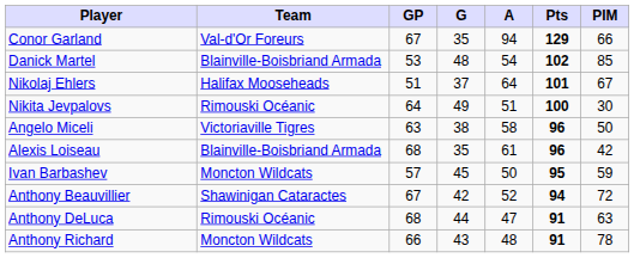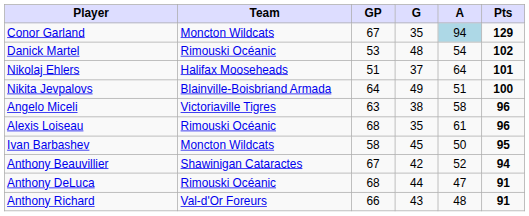- column: PIM | 66 | 85 | 67 | 30 | 50 | 42 | 59 | 72 | 63 | 78
Conor Garland | Team: Val-d'Or Foreurs -> Moncton Wildcats
Conor Garland | A: no background -> lightblue background
Danick Martel | Team: Blainville-Boisbriand Armada -> Rimouski Océanic
Nikita Jevpalovs | Team: Rimouski Océanic -> Blainville-Boisbriand Armada
Alexis Loiseau | Team: Blainville-Boisbriand Armada -> Rimouski Océanic
Ivan Barbashev | GP: 57 -> 58
Anthony Richard | Team: Moncton Wildcats -> Val-d'Or Foreurs
